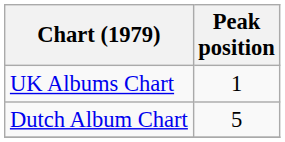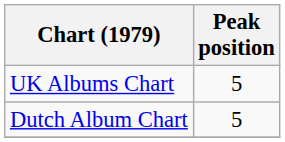UK Albums Chart | Peak position: 1 -> 5
